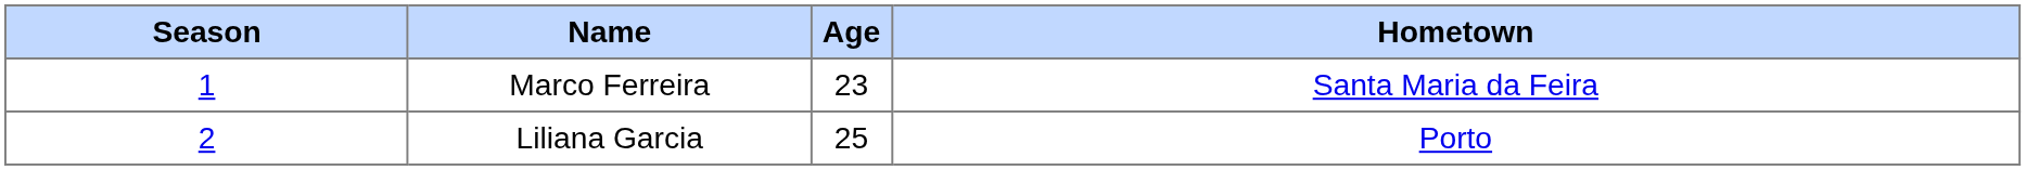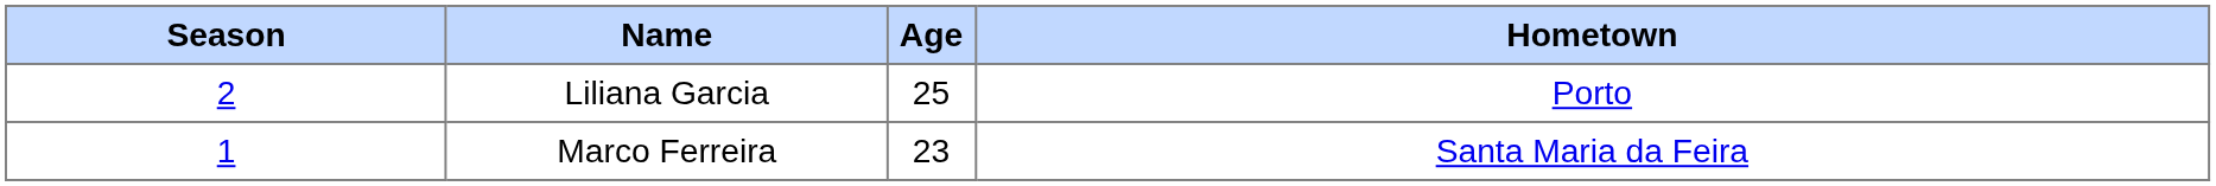rows swapped: Marco Ferreira <-> Liliana Garcia
